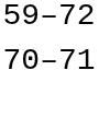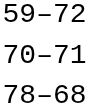+ row: 78–68
